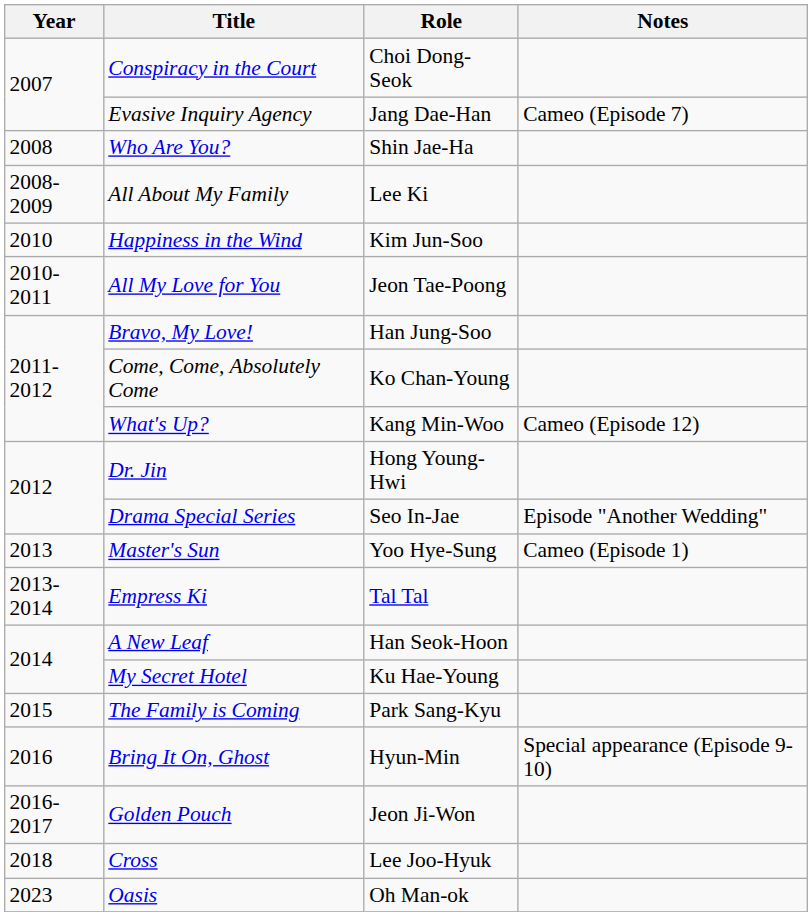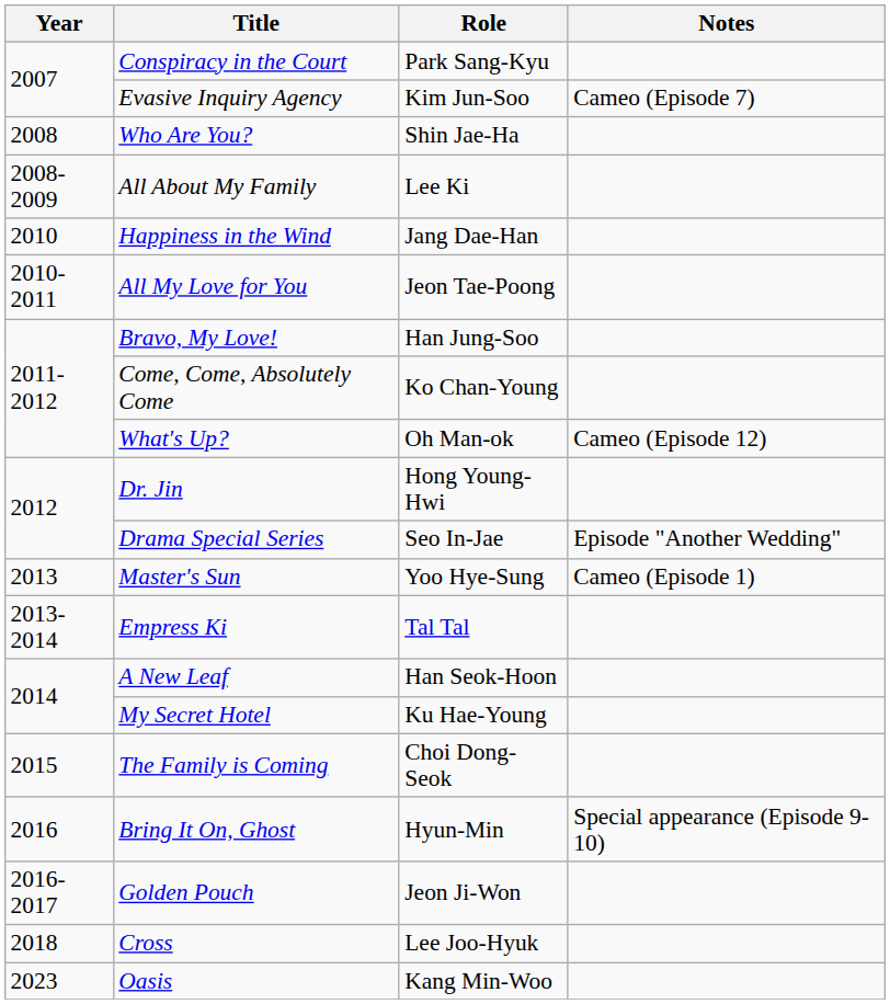Conspiracy in the Court | Role: Choi Dong-Seok -> Park Sang-Kyu
Evasive Inquiry Agency | Role: Jang Dae-Han -> Kim Jun-Soo
Happiness in the Wind | Role: Kim Jun-Soo -> Jang Dae-Han
What's Up? | Role: Kang Min-Woo -> Oh Man-ok
The Family is Coming | Role: Park Sang-Kyu -> Choi Dong-Seok
Oasis | Role: Oh Man-ok -> Kang Min-Woo
